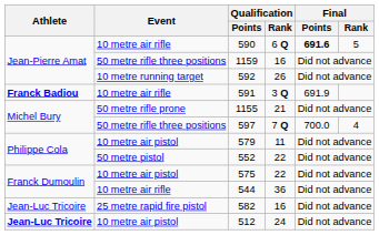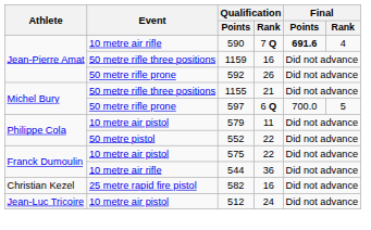590 | Qualification / Rank: 6 Q -> 7 Q
590 | Final / Rank: 5 -> 4
592 | Event: 10 metre running target -> 50 metre rifle prone
- row: Franck Badiou | 10 metre air rifle | 591 | 3 Q | 691.9
1155 | Event: 50 metre rifle prone -> 50 metre rifle three positions
597 | Event: 50 metre rifle three positions -> 50 metre rifle prone
597 | Qualification / Rank: 7 Q -> 6 Q
597 | Final / Rank: 4 -> 5
582 | Athlete: Jean-Luc Tricoire -> Christian Kezel
512 | Athlete: bold -> normal
